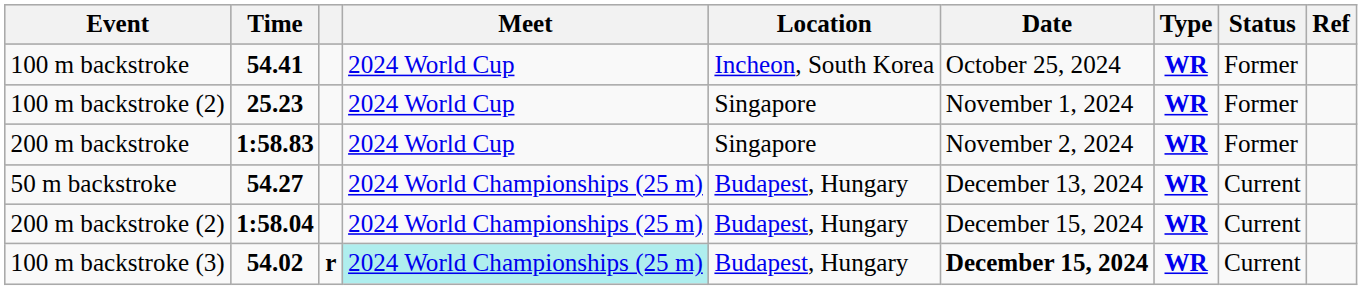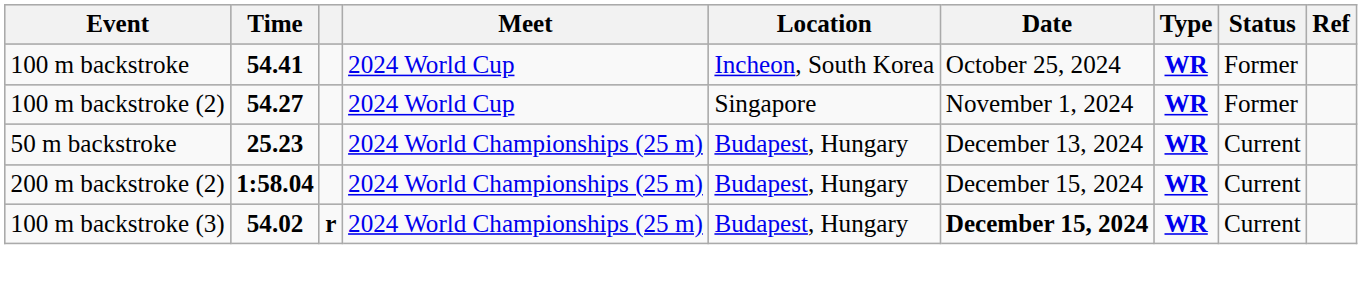100 m backstroke (2) | Time: 25.23 -> 54.27
- row: 200 m backstroke | 1:58.83 | 2024 World Cup | Singapore | November 2, 2024 | WR | Former
50 m backstroke | Time: 54.27 -> 25.23
100 m backstroke (3) | Meet: paleturquoise background -> no background
